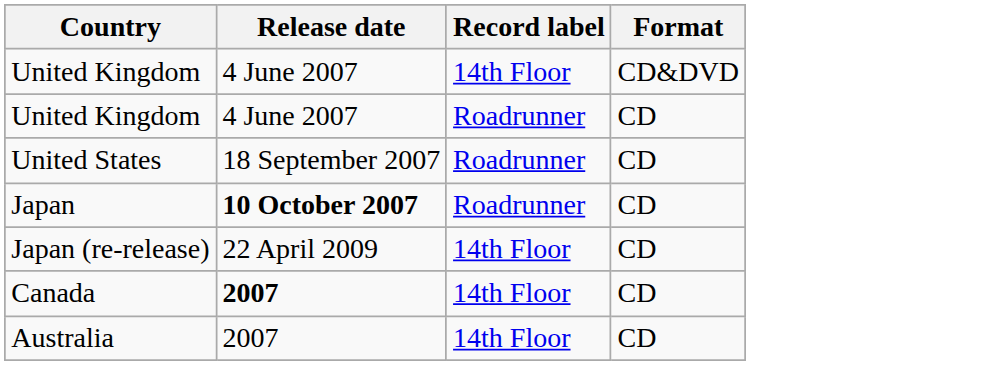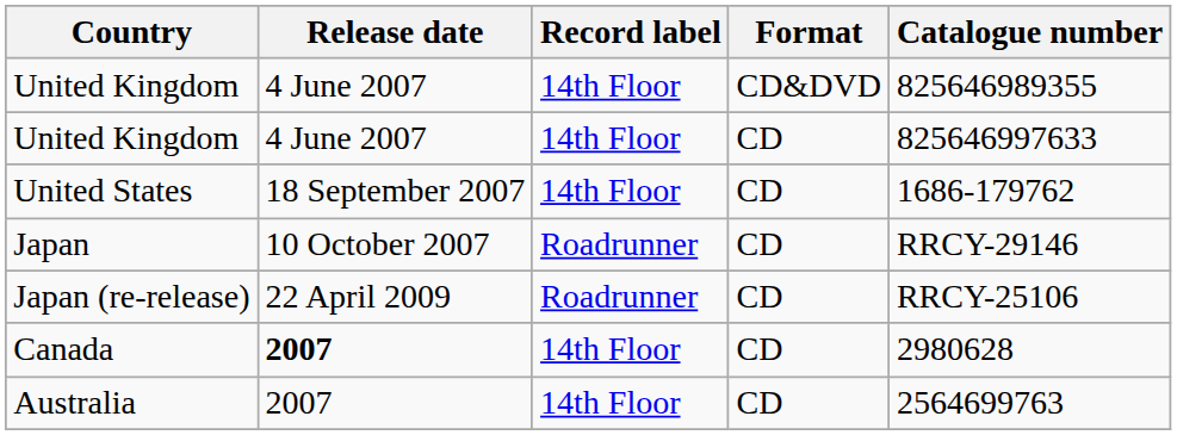+ column: Catalogue number | 825646989355 | 825646997633 | 1686-179762 | RRCY-29146 | RRCY-25106 | 2980628 | 2564699763
United Kingdom / CD | Record label: Roadrunner -> 14th Floor
United States | Record label: Roadrunner -> 14th Floor
Japan | Release date: bold -> normal
Japan (re-release) | Record label: 14th Floor -> Roadrunner
